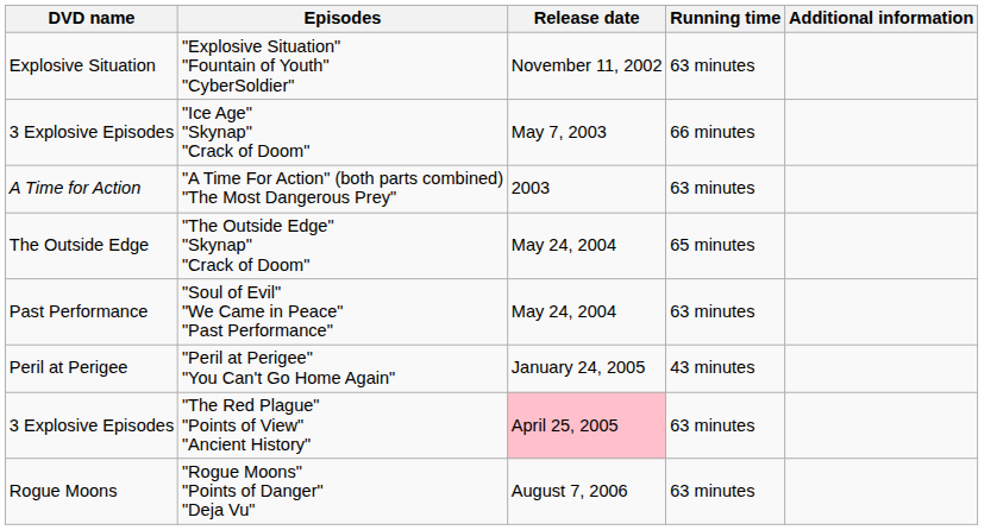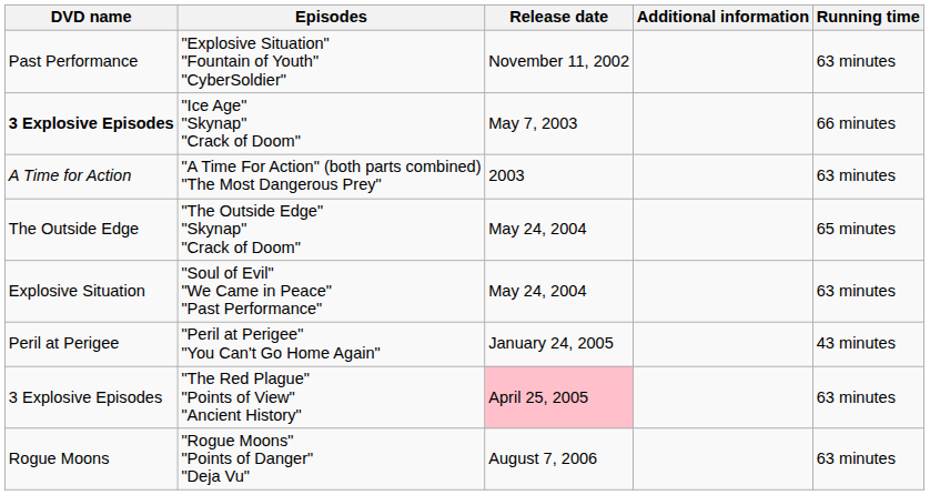columns swapped: Running time <-> Additional information
"Explosive Situation" "Fountain of Youth" "CyberSoldier" | DVD name: Explosive Situation -> Past Performance
"Ice Age" "Skynap" "Crack of Doom" | DVD name: normal -> bold
"Soul of Evil" "We Came in Peace" "Past Performance" | DVD name: Past Performance -> Explosive Situation
